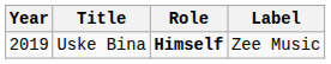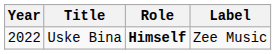Uske Bina | Year: 2019 -> 2022
